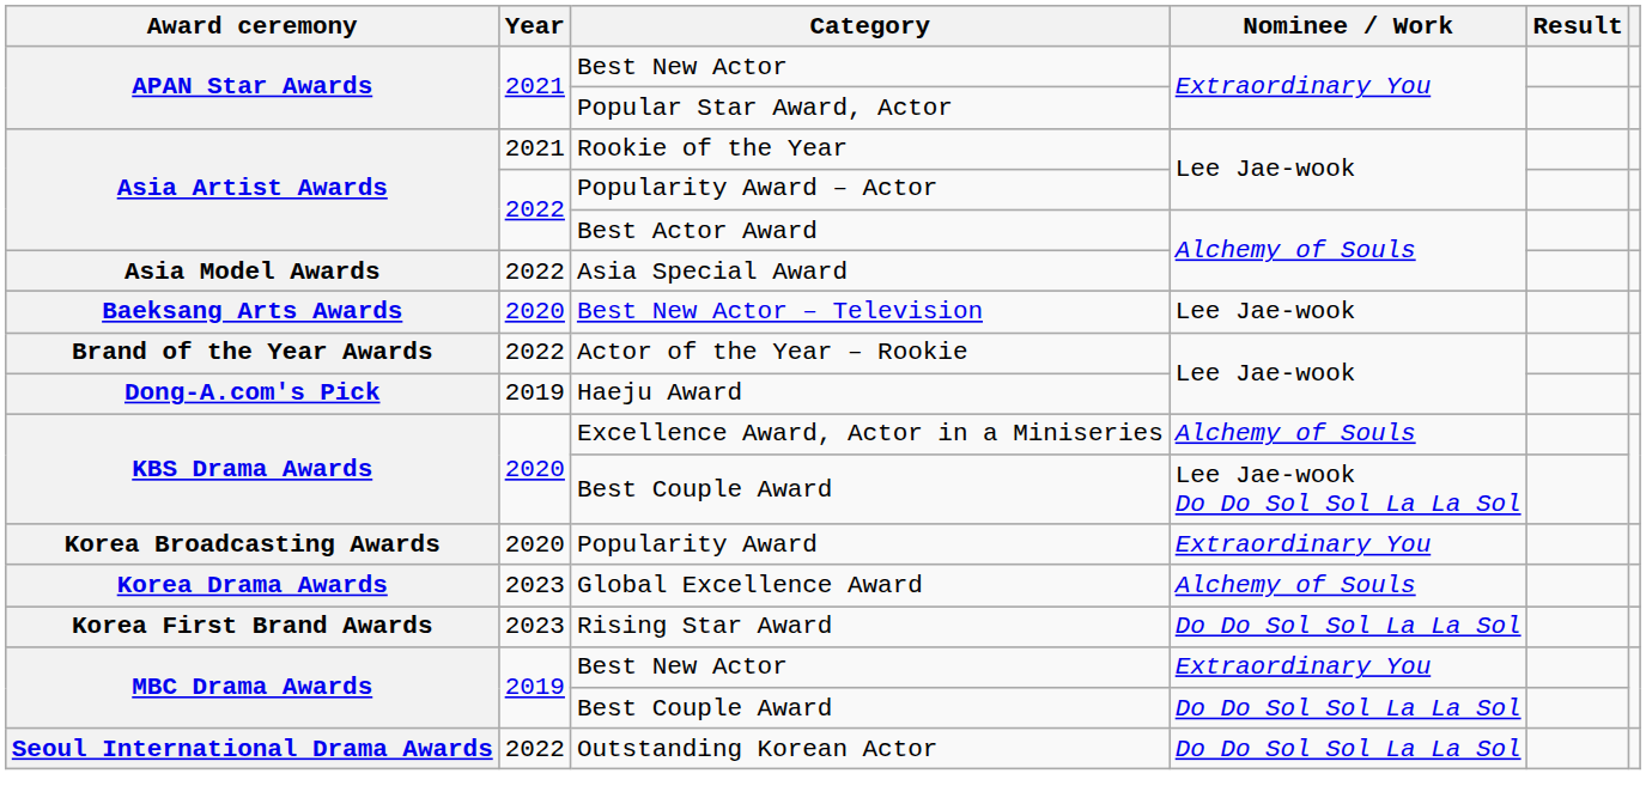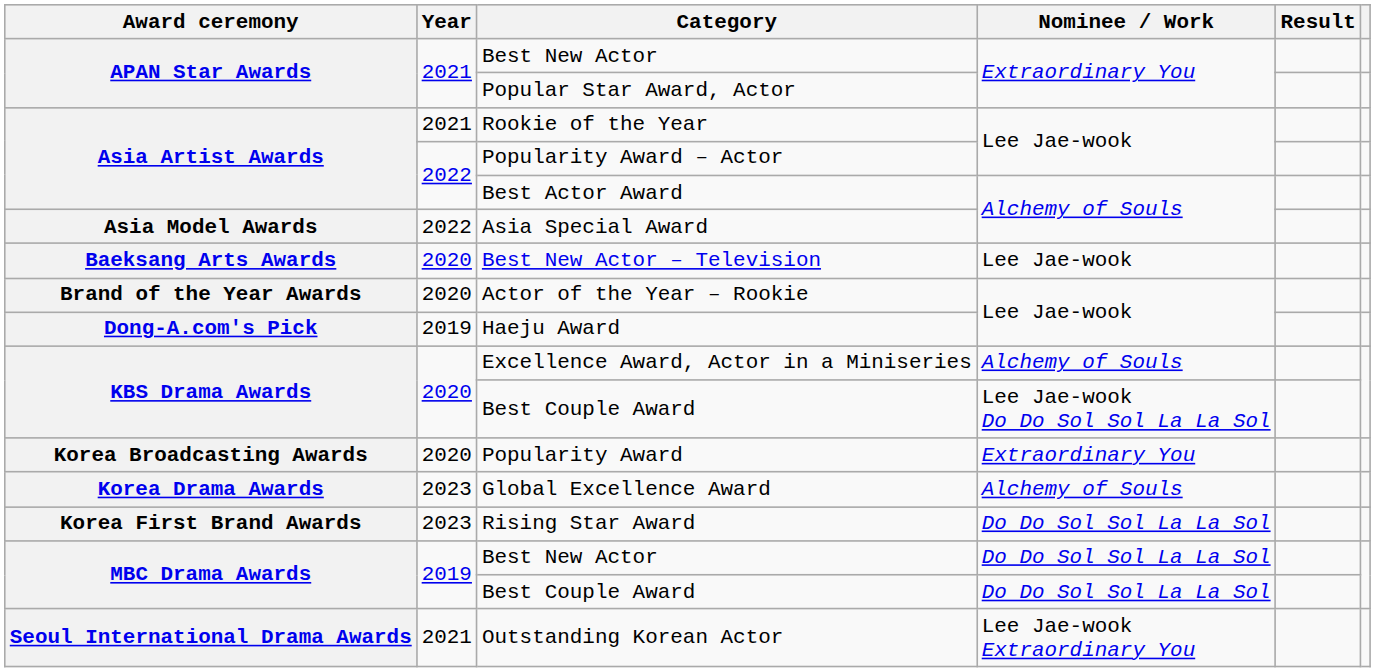Actor of the Year – Rookie | Year: 2022 -> 2020
MBC Drama Awards / Best New Actor | Nominee / Work: Extraordinary You -> Do Do Sol Sol La La Sol
Outstanding Korean Actor | Year: 2022 -> 2021
Outstanding Korean Actor | Nominee / Work: Do Do Sol Sol La La Sol -> Lee Jae-wook Extraordinary You
